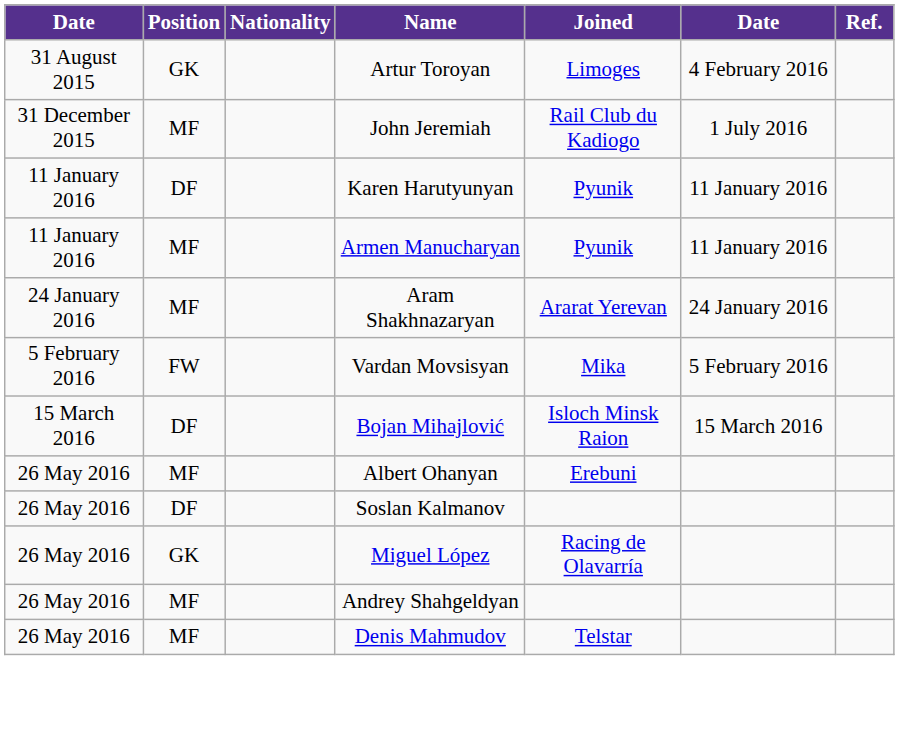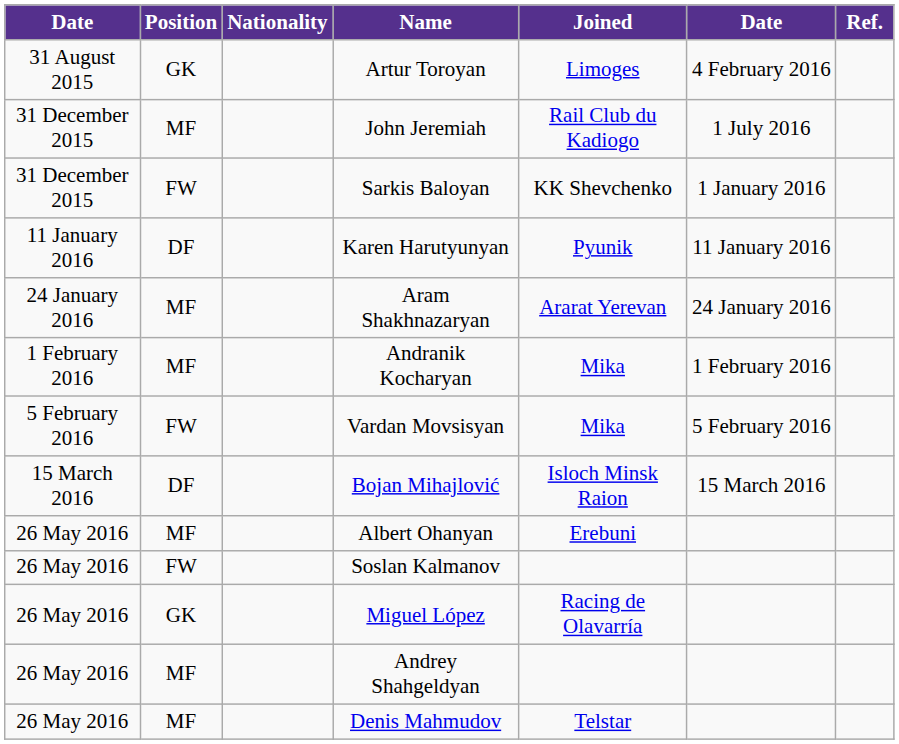+ row: 31 December 2015 | FW | Sarkis Baloyan | KK Shevchenko | 1 January 2016
- row: 11 January 2016 | MF | Armen Manucharyan | Pyunik | 11 January 2016
+ row: 1 February 2016 | MF | Andranik Kocharyan | Mika | 1 February 2016
Soslan Kalmanov | Position: DF -> FW
